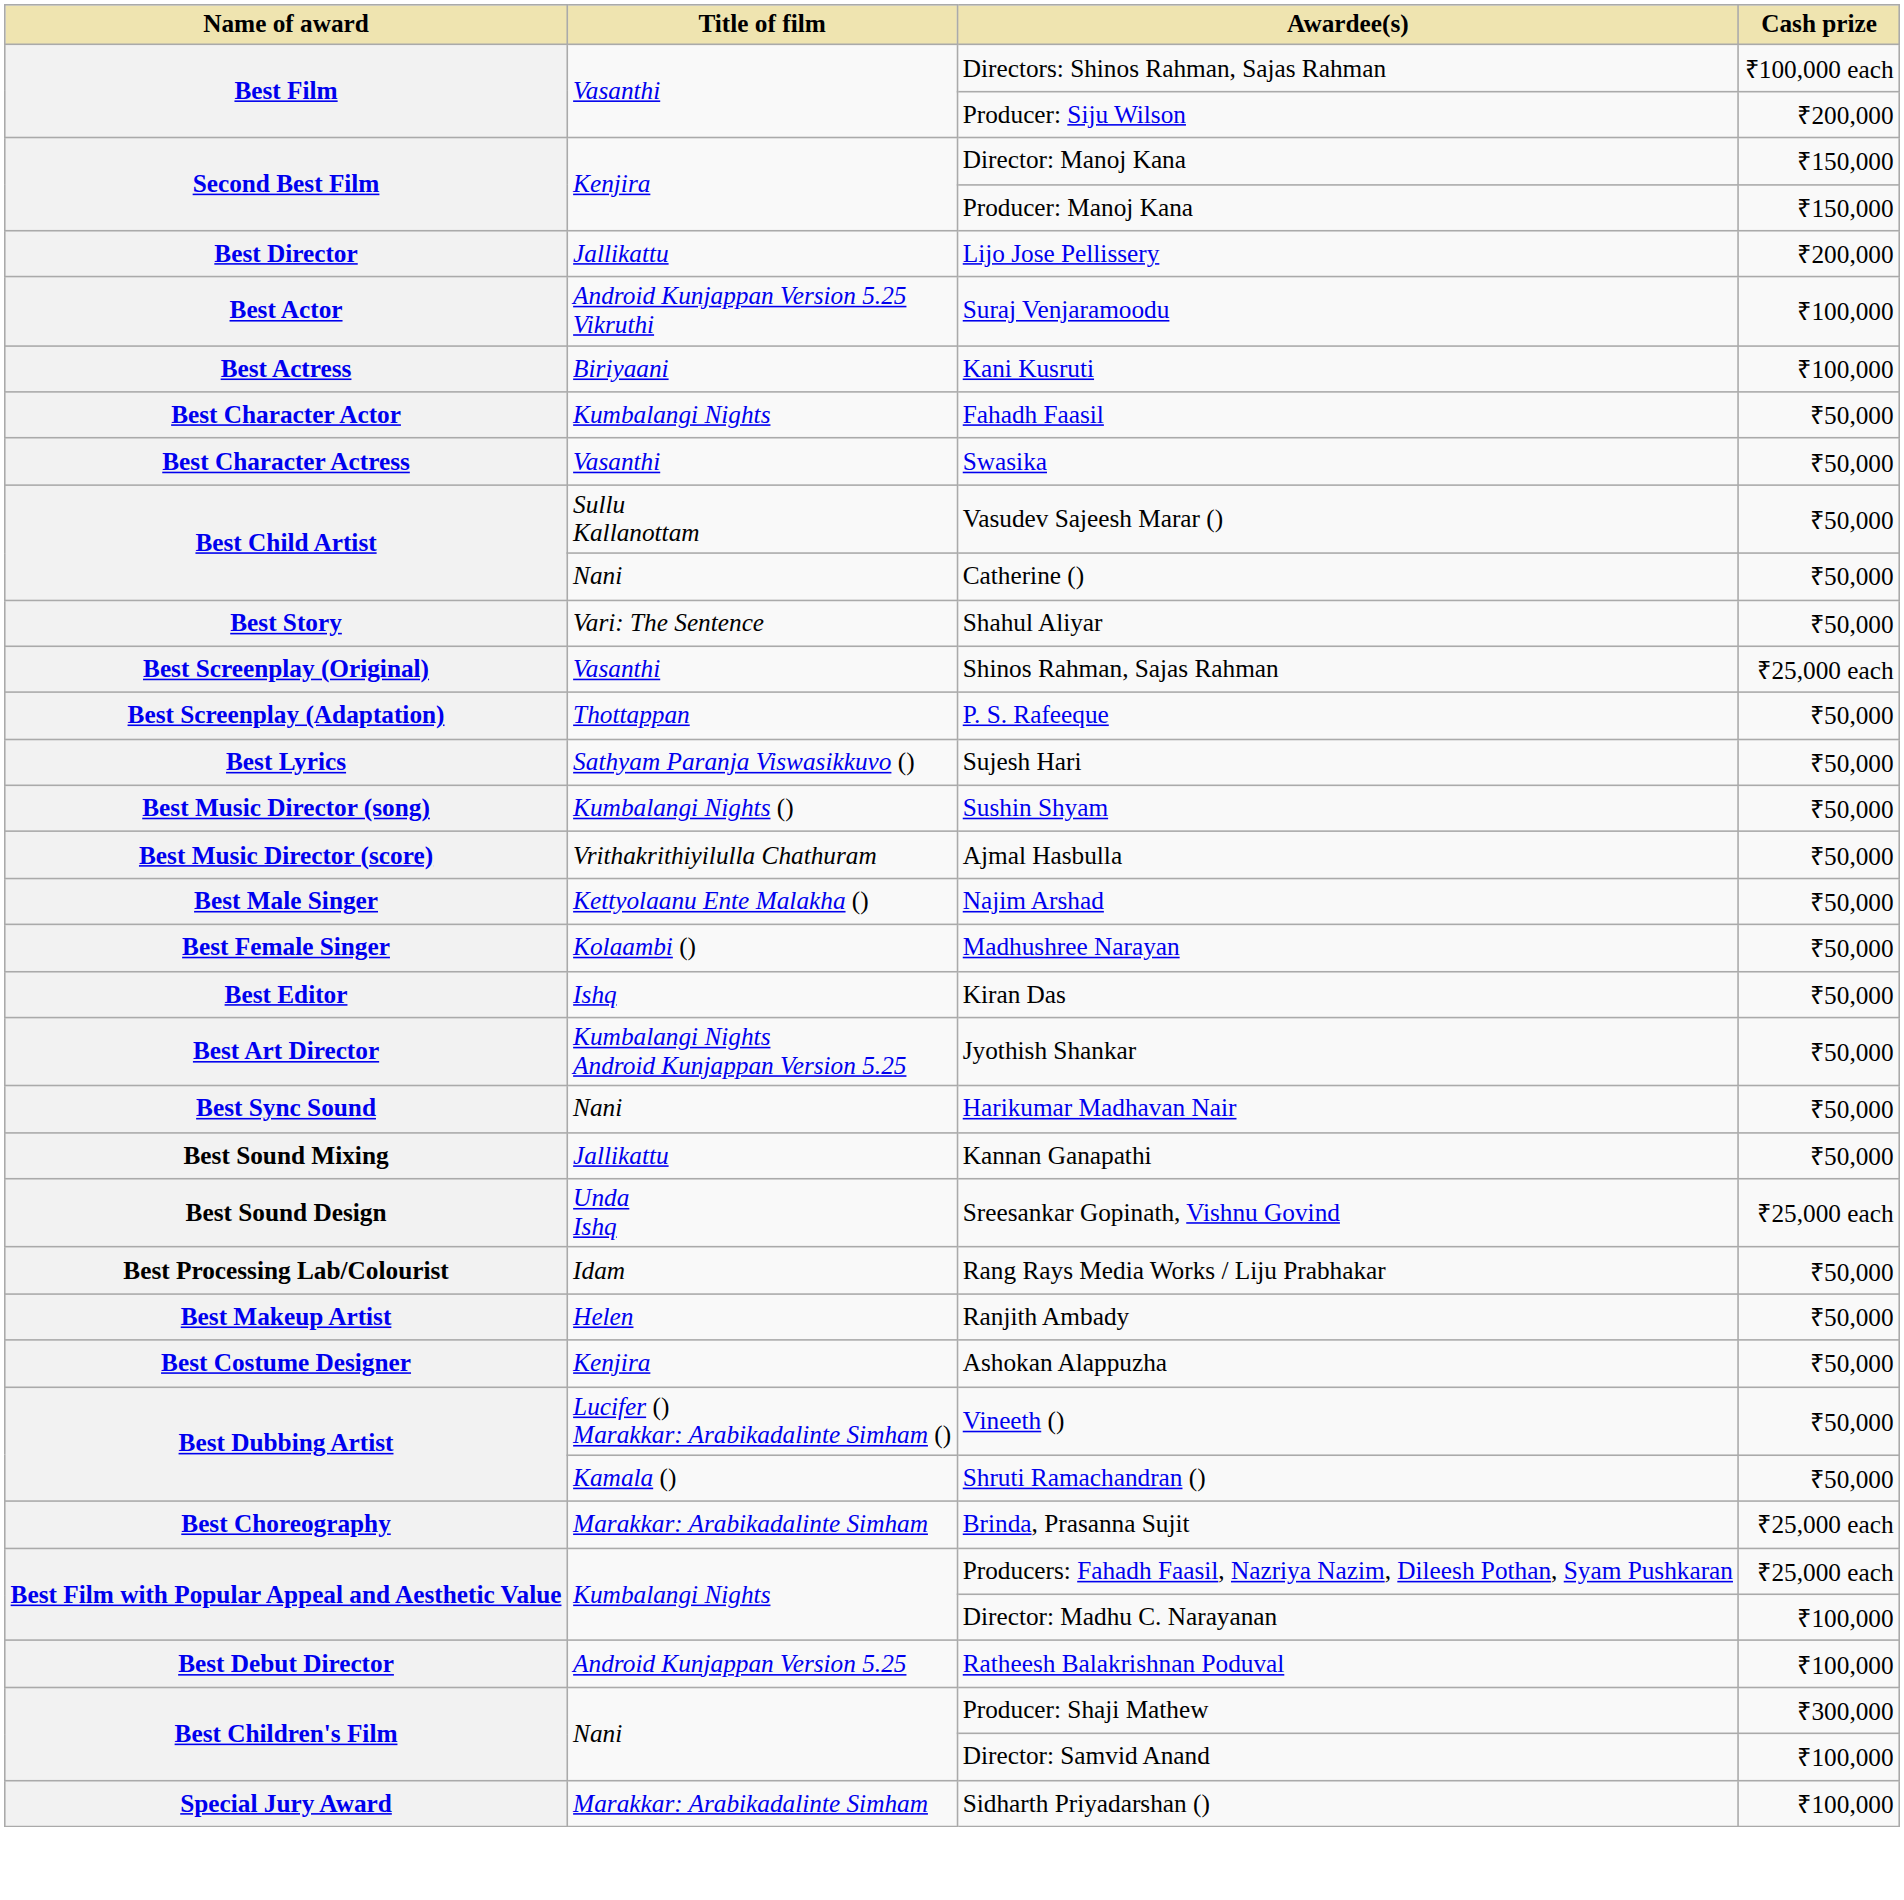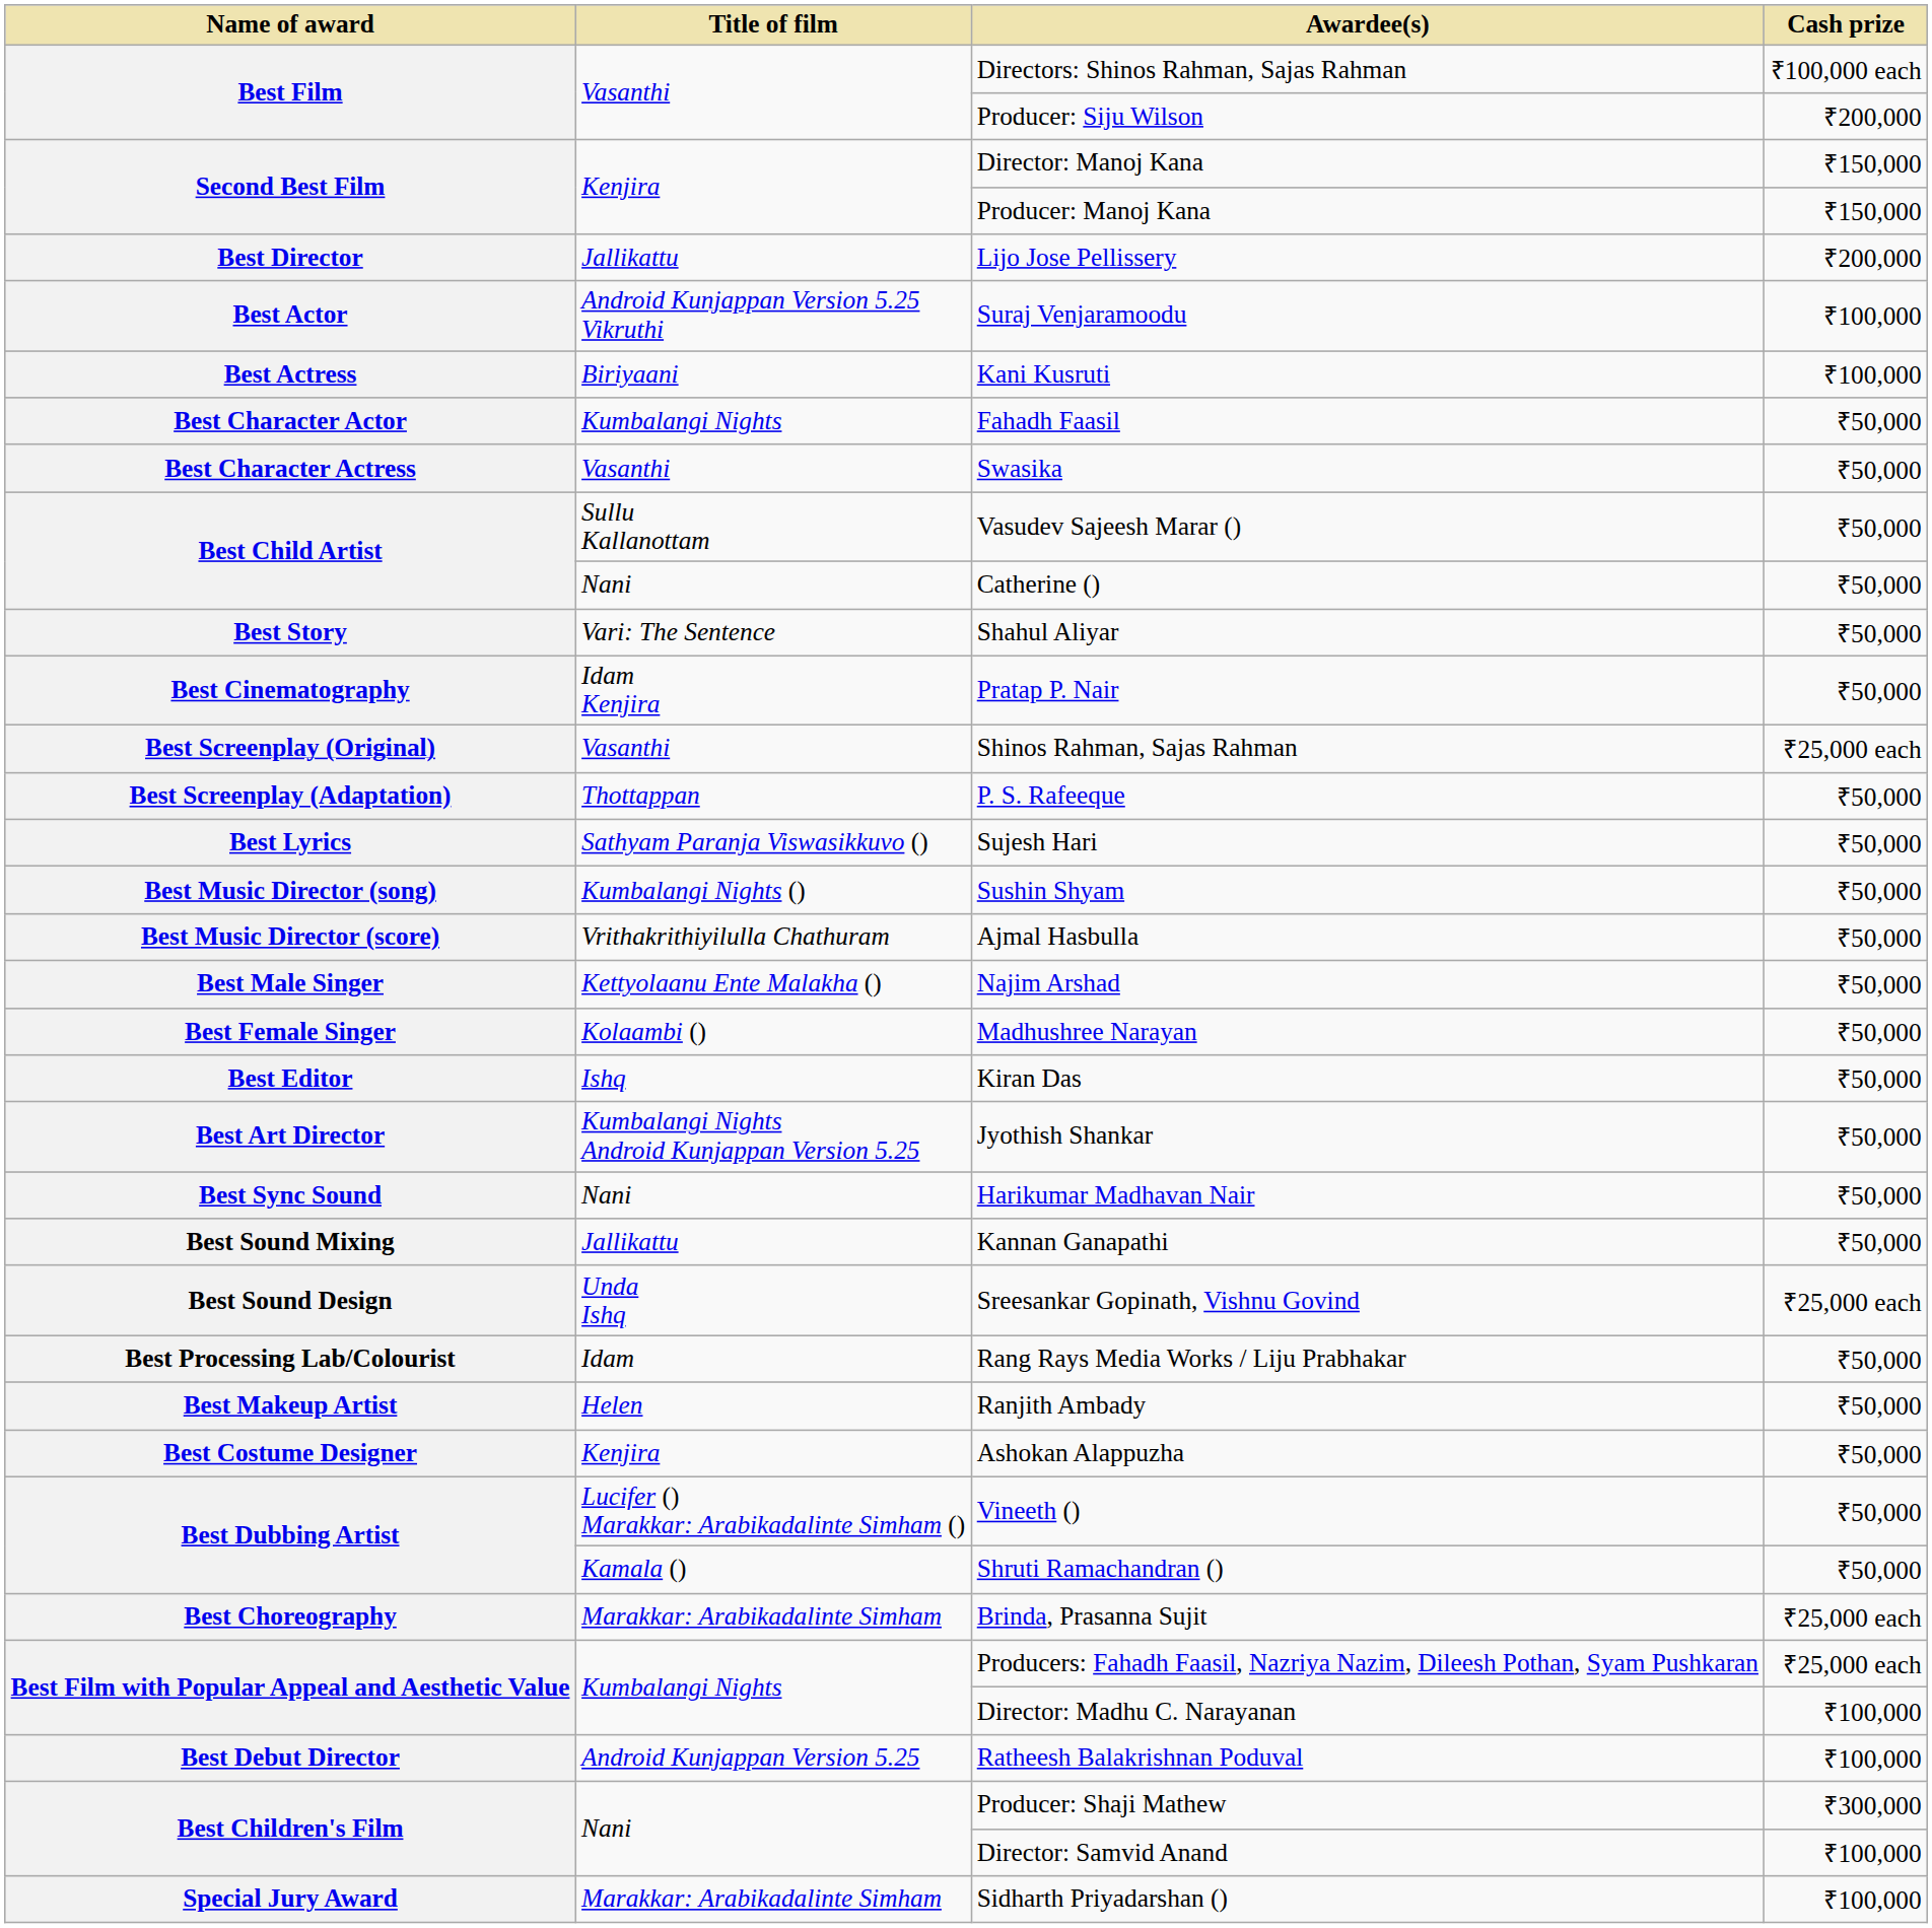+ row: Best Cinematography | Idam Kenjira | Pratap P. Nair | ₹50,000
